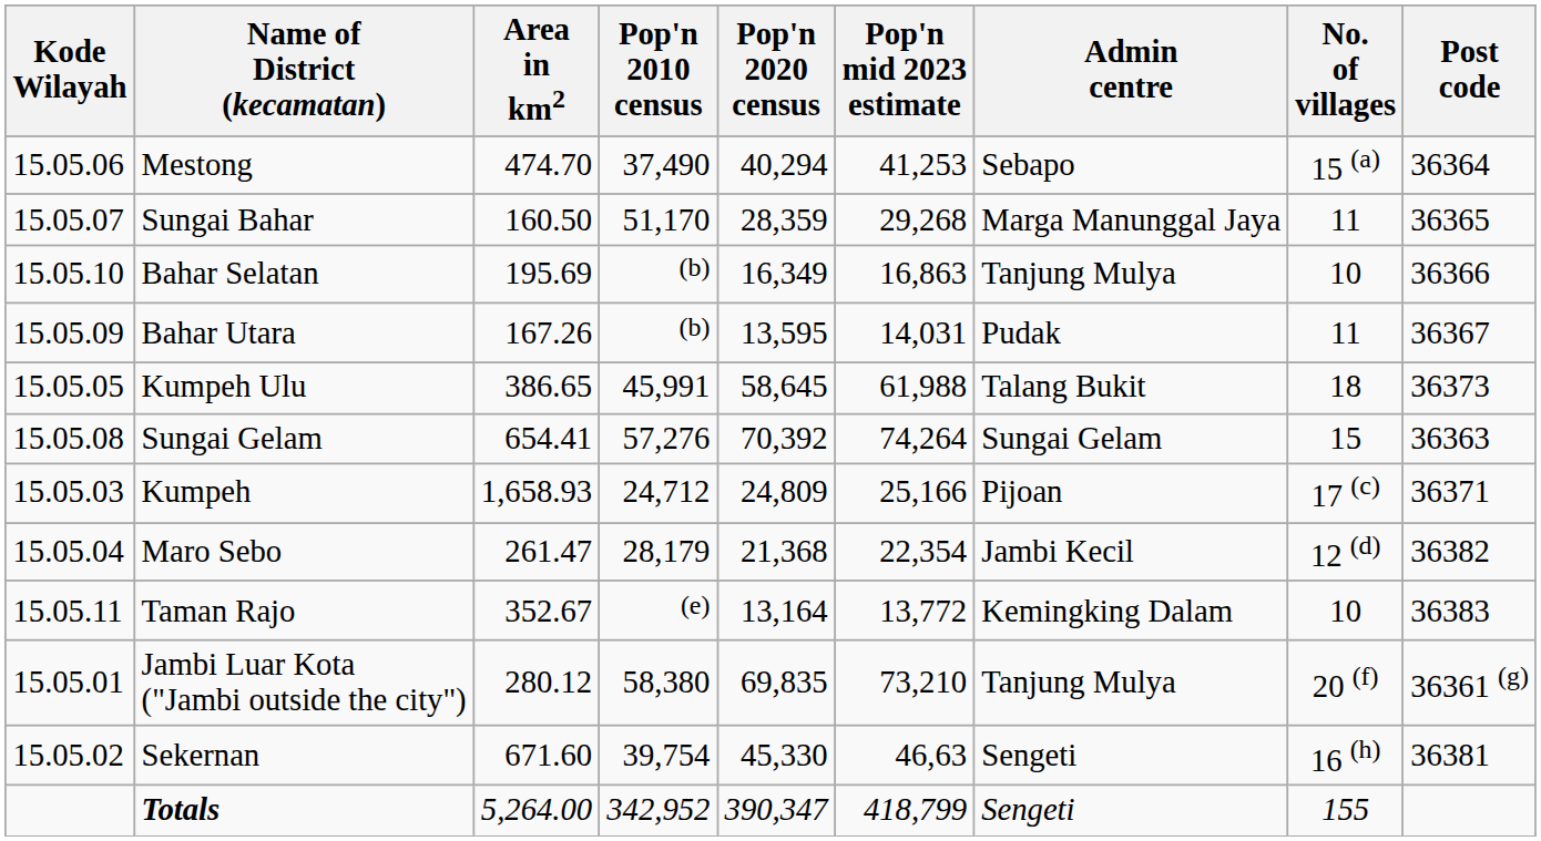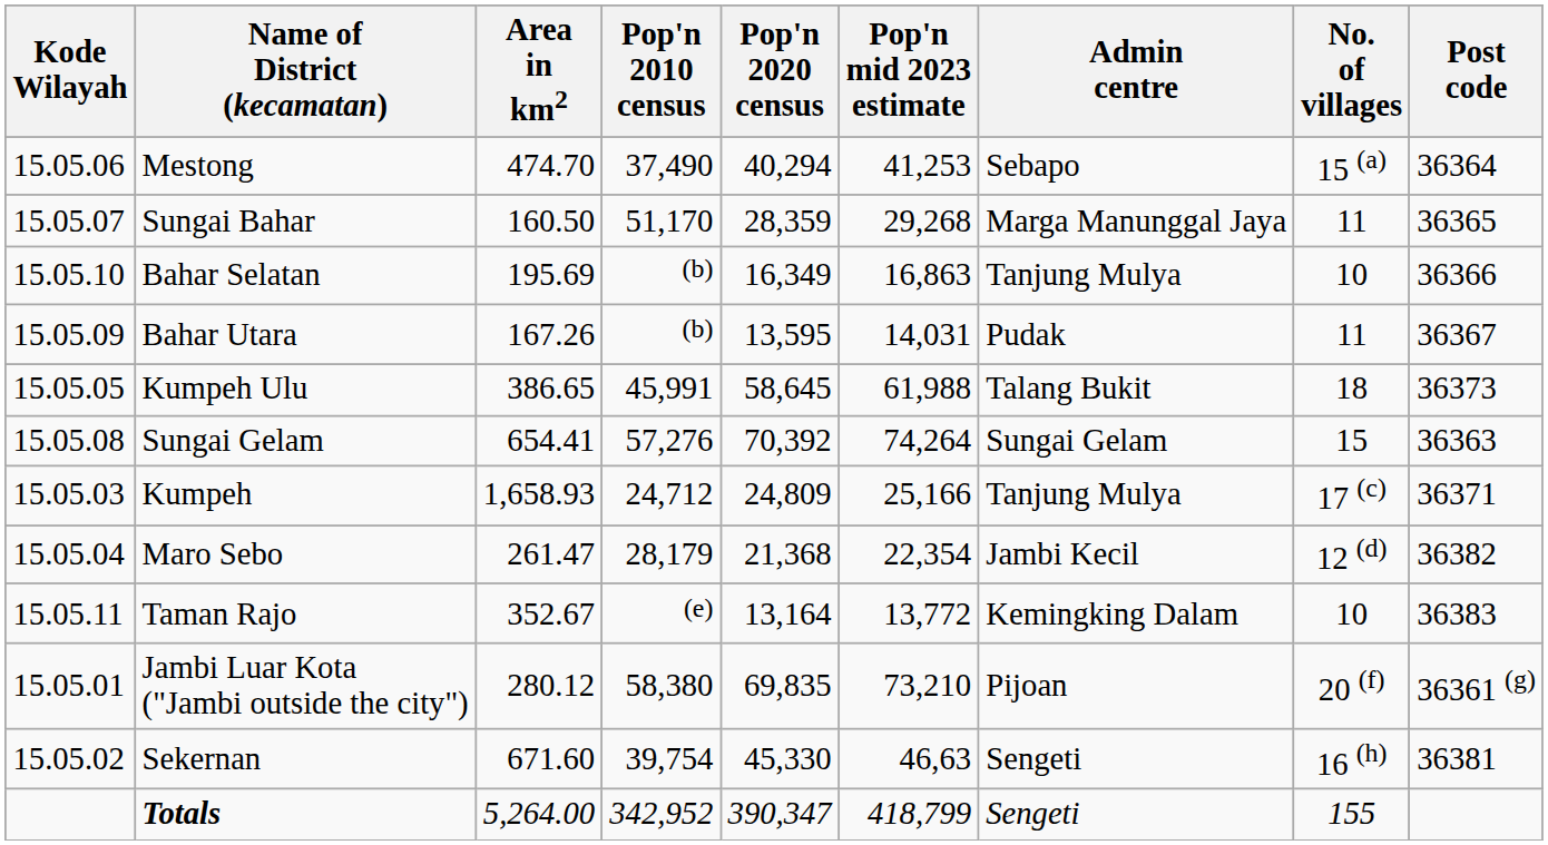Kumpeh | Admin centre: Pijoan -> Tanjung Mulya
Jambi Luar Kota ("Jambi outside the city") | Admin centre: Tanjung Mulya -> Pijoan
